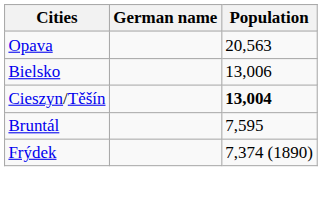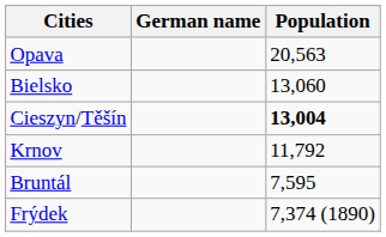Bielsko | Population: 13,006 -> 13,060
+ row: Krnov | 11,792
